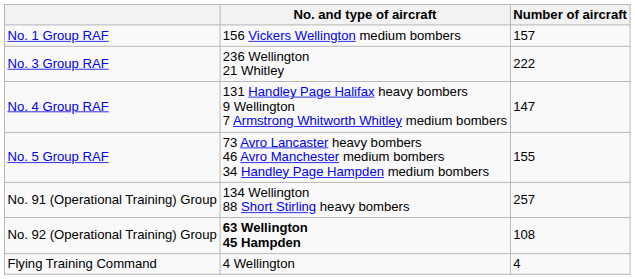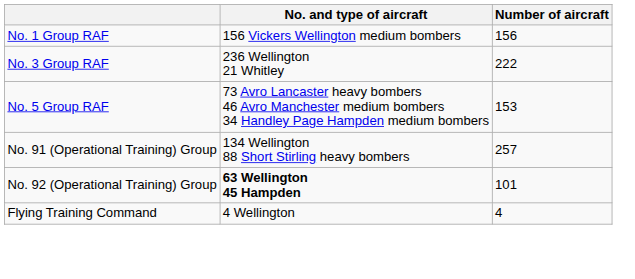No. 1 Group RAF | Number of aircraft: 157 -> 156
- row: No. 4 Group RAF | 131 Handley Page Halifax heavy bombers 9 Wellington 7 Armstrong Whitworth Whitley medium bombers | 147
No. 5 Group RAF | Number of aircraft: 155 -> 153
No. 92 (Operational Training) Group | Number of aircraft: 108 -> 101
